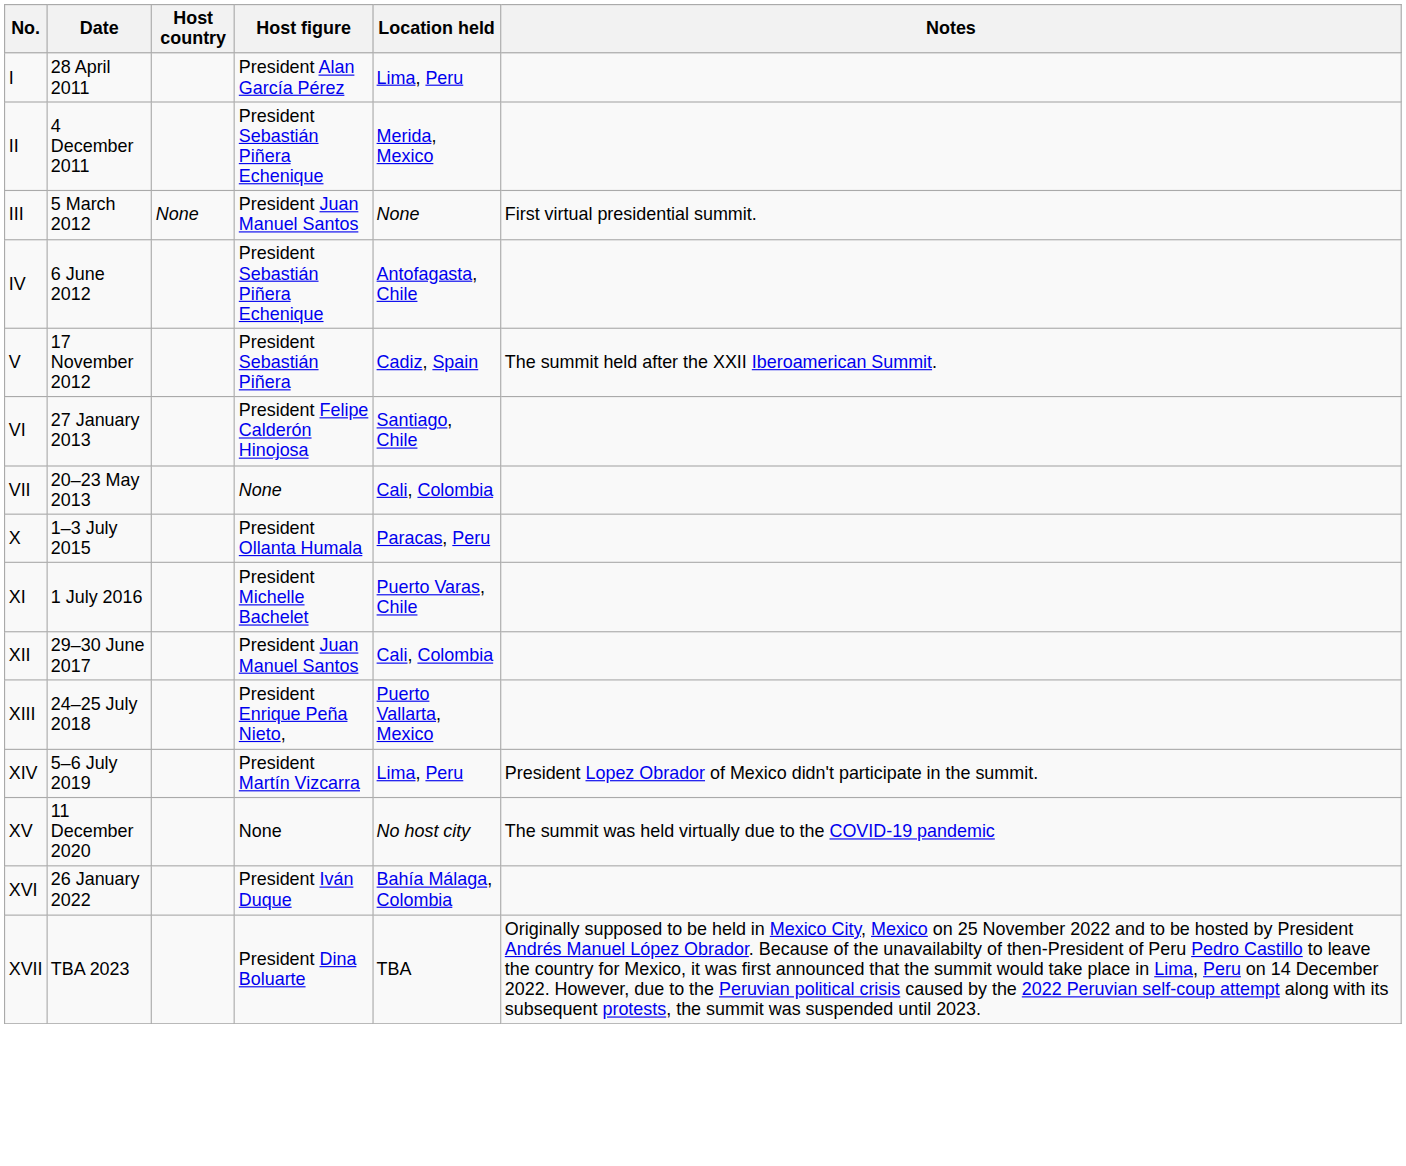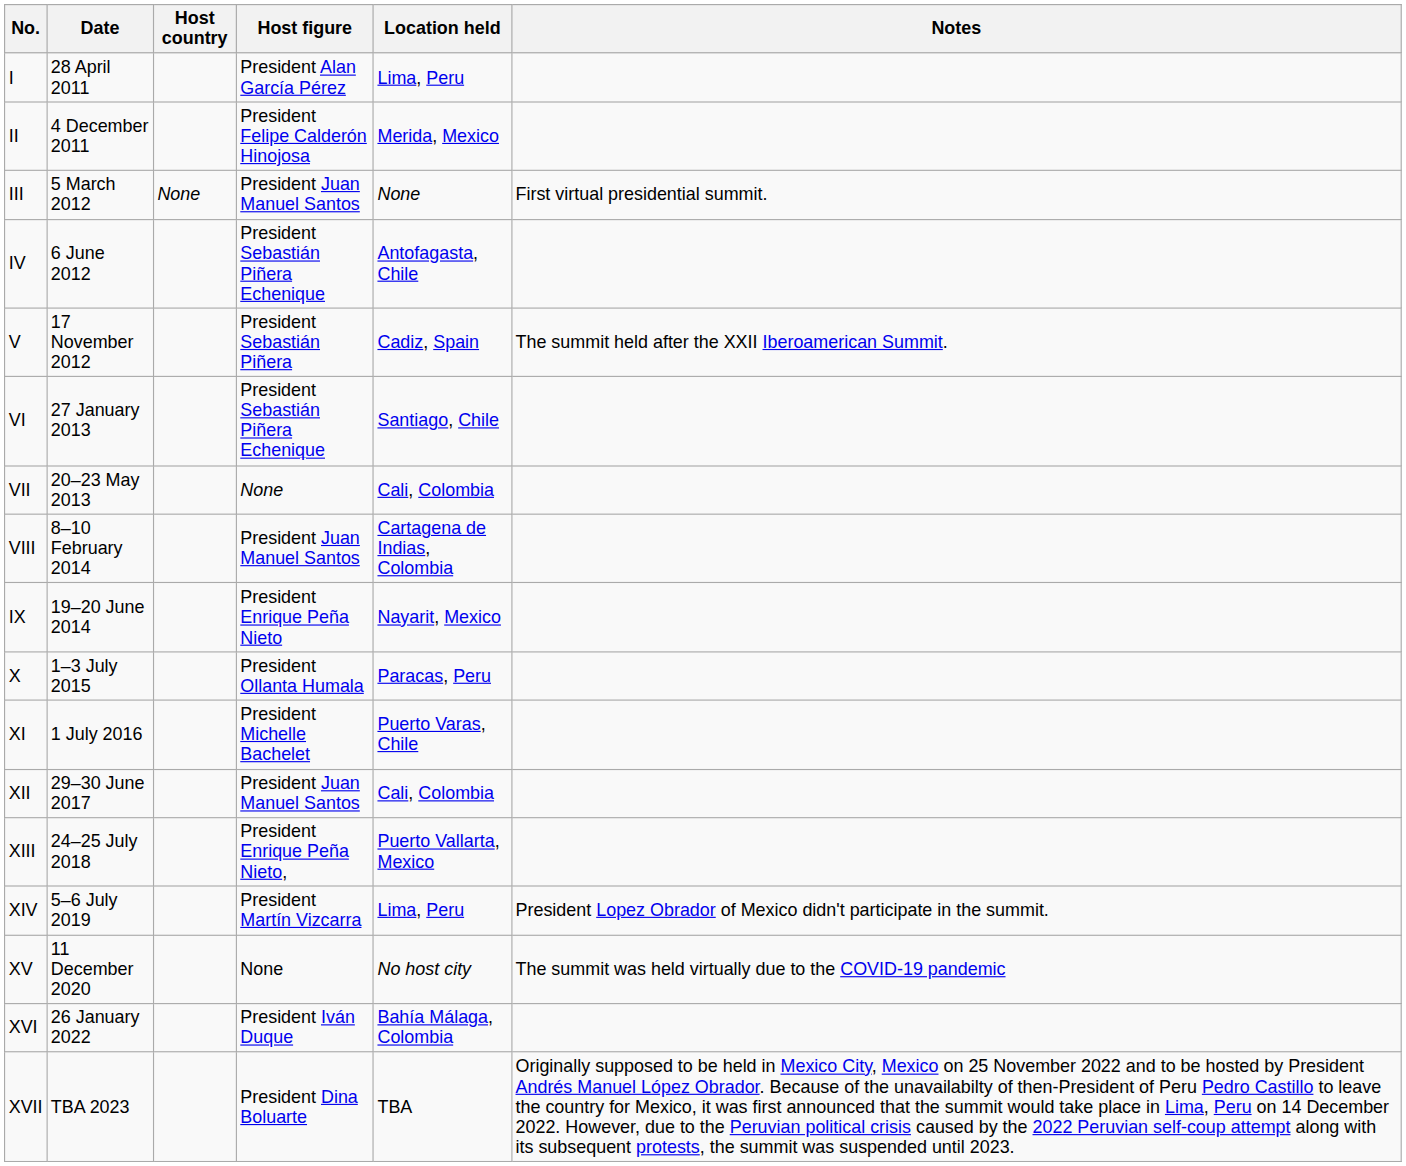II | Host figure: President Sebastián Piñera Echenique -> President Felipe Calderón Hinojosa
VI | Host figure: President Felipe Calderón Hinojosa -> President Sebastián Piñera Echenique
+ row: VIII | 8–10 February 2014 | President Juan Manuel Santos | Cartagena de Indias, Colombia
+ row: IX | 19–20 June 2014 | President Enrique Peña Nieto | Nayarit, Mexico
